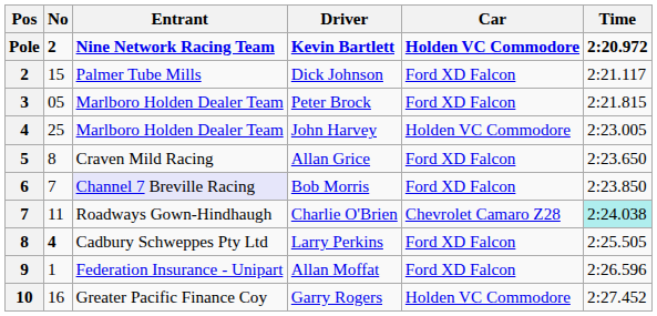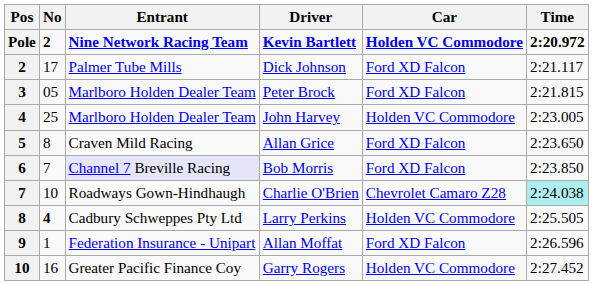Dick Johnson | No: 15 -> 17
Charlie O'Brien | No: 11 -> 10
Larry Perkins | Car: Ford XD Falcon -> Holden VC Commodore
